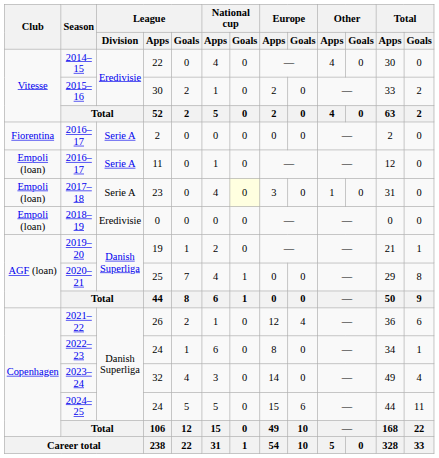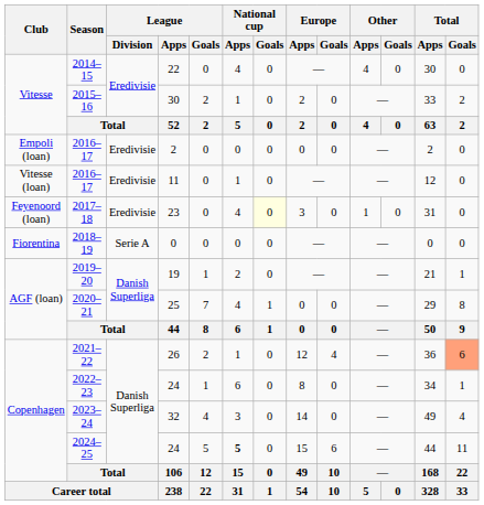2016–17 / 2 | Club: Fiorentina -> Empoli (loan)
2016–17 / 2 | League / Division: Serie A -> Eredivisie
2016–17 / 11 | Club: Empoli (loan) -> Vitesse (loan)
2016–17 / 11 | League / Division: Serie A -> Eredivisie
2017–18 | Club: Empoli (loan) -> Feyenoord (loan)
2017–18 | League / Division: Serie A -> Eredivisie
2018–19 | Club: Empoli (loan) -> Fiorentina
2018–19 | League / Division: Eredivisie -> Serie A
2021–22 | Total / Goals: no background -> lightsalmon background
2024–25 | National cup / Apps: normal -> bold
